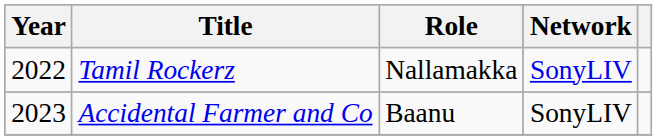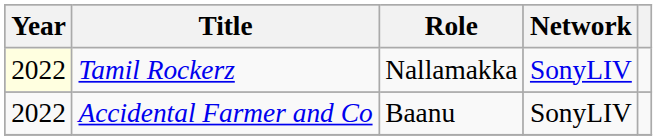Tamil Rockerz | Year: no background -> lightyellow background
Accidental Farmer and Co | Year: 2023 -> 2022
